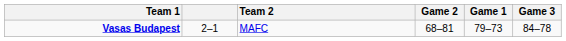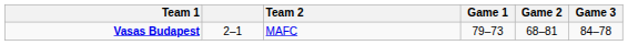columns swapped: Game 1 <-> Game 2
